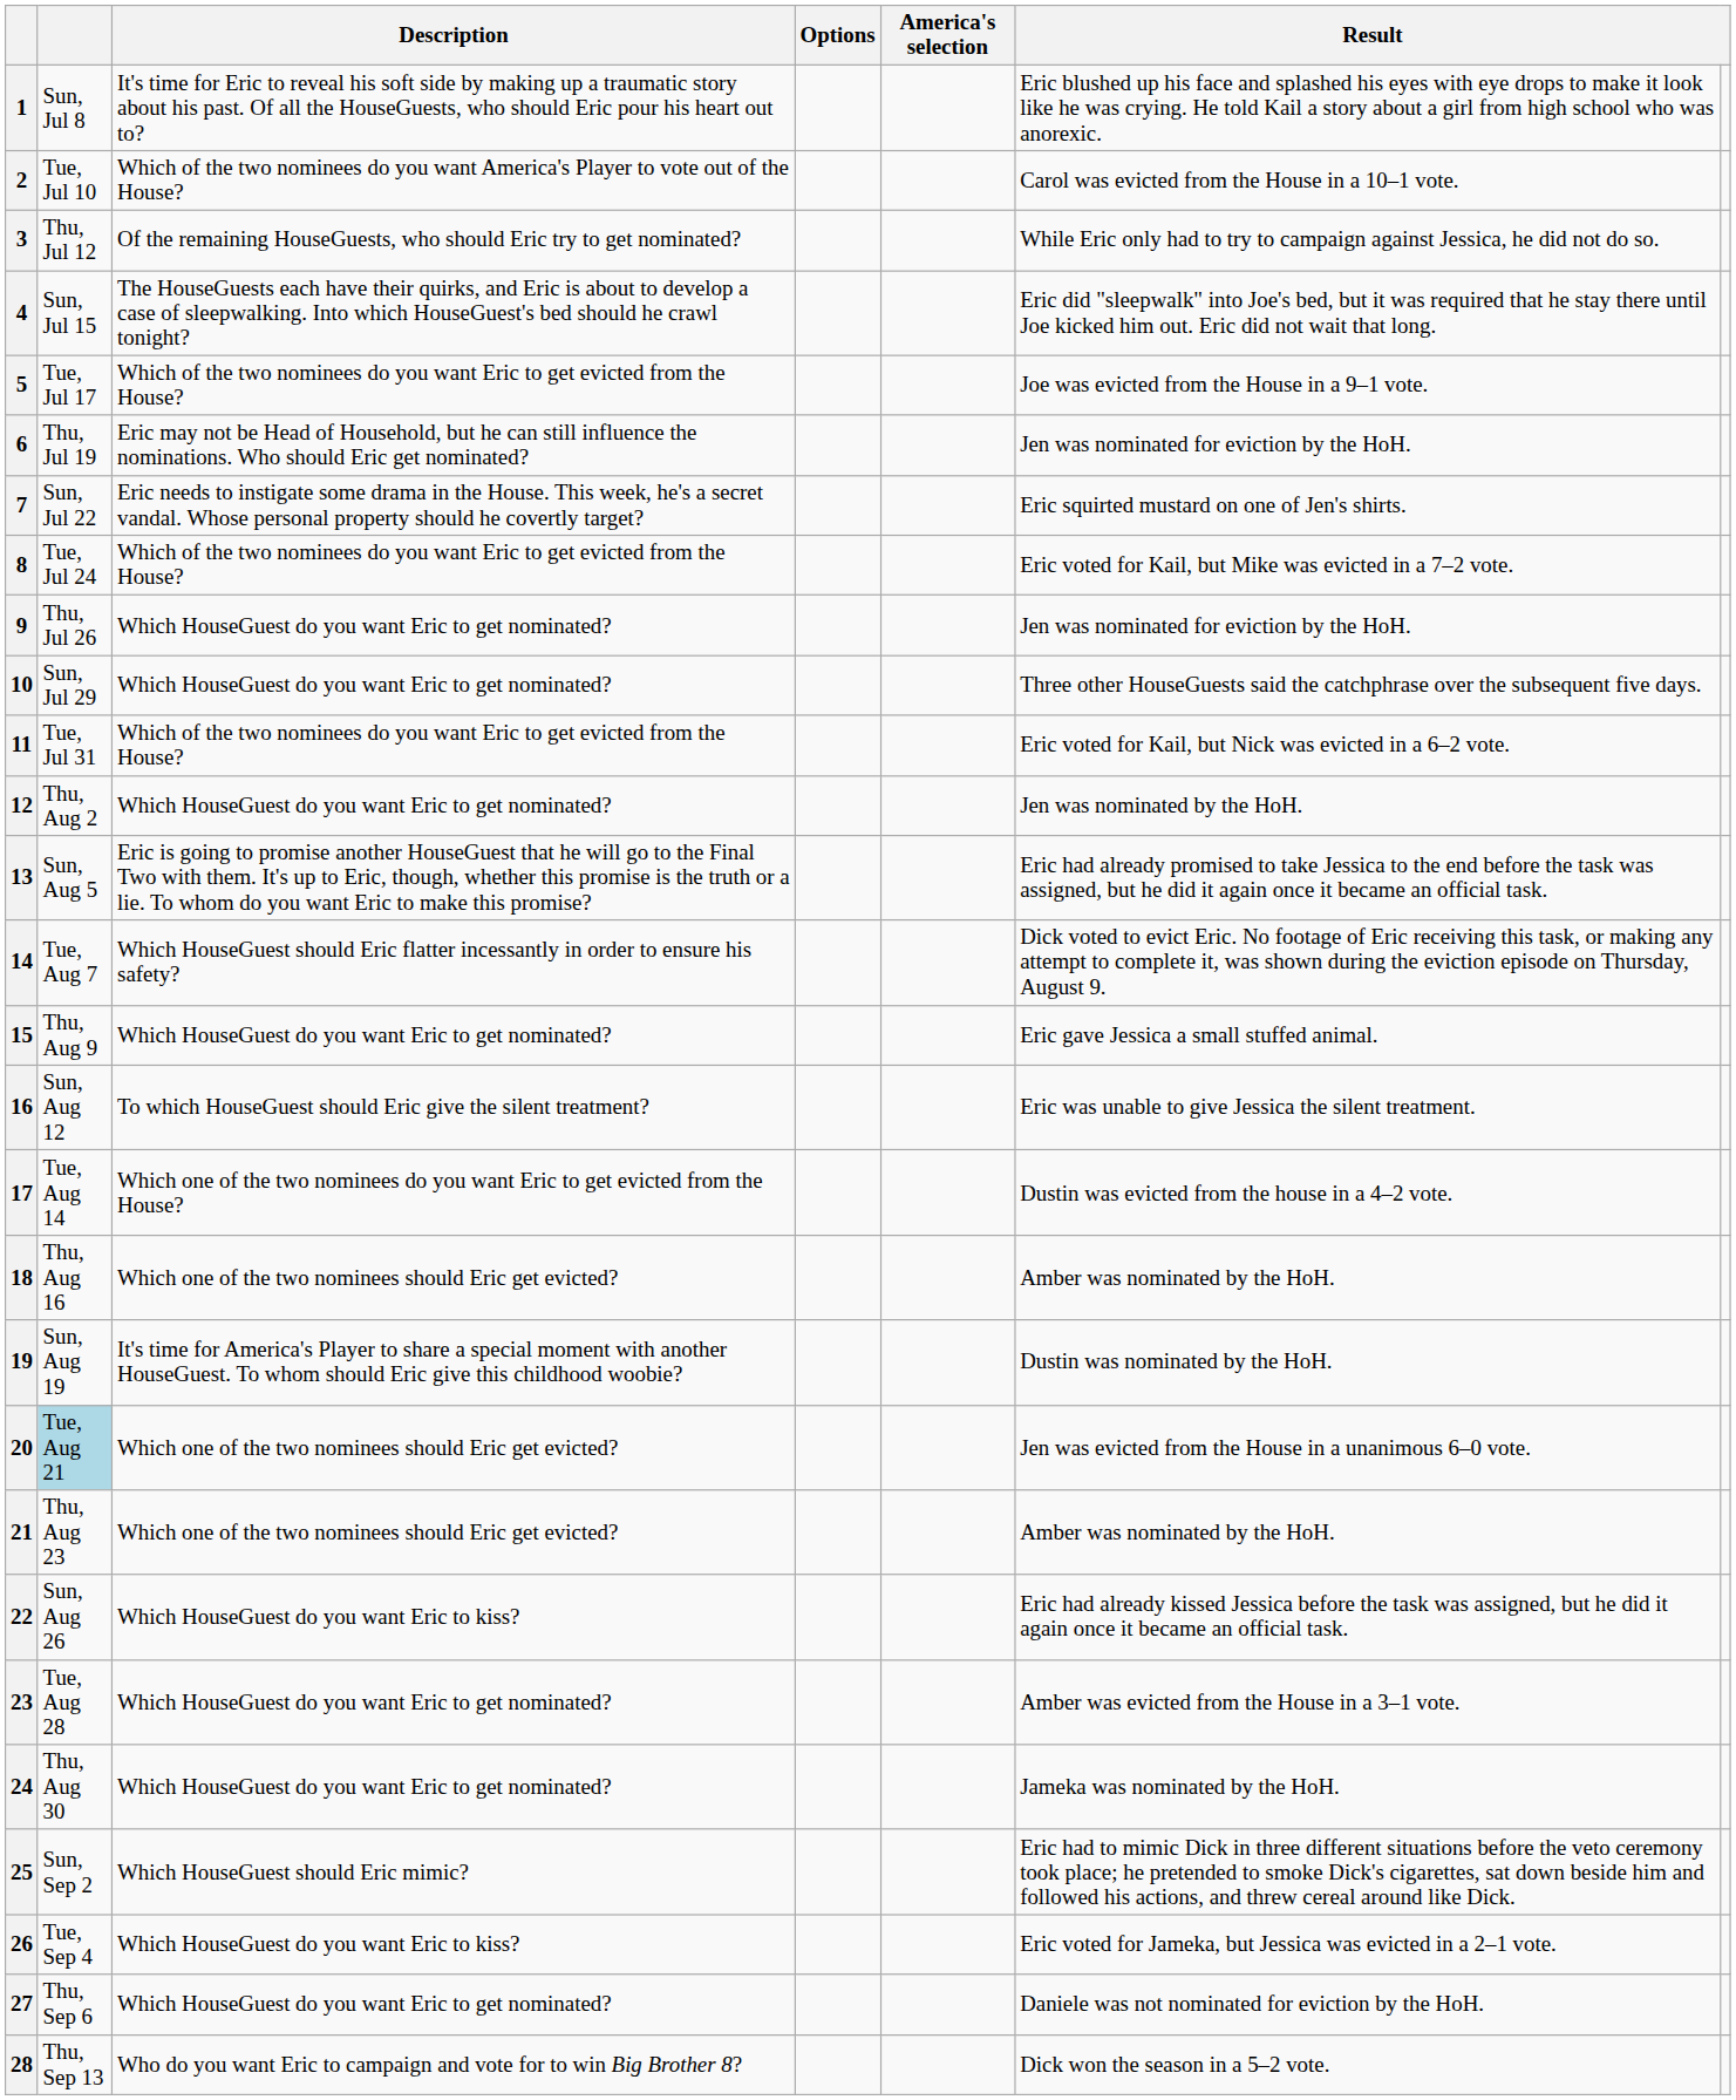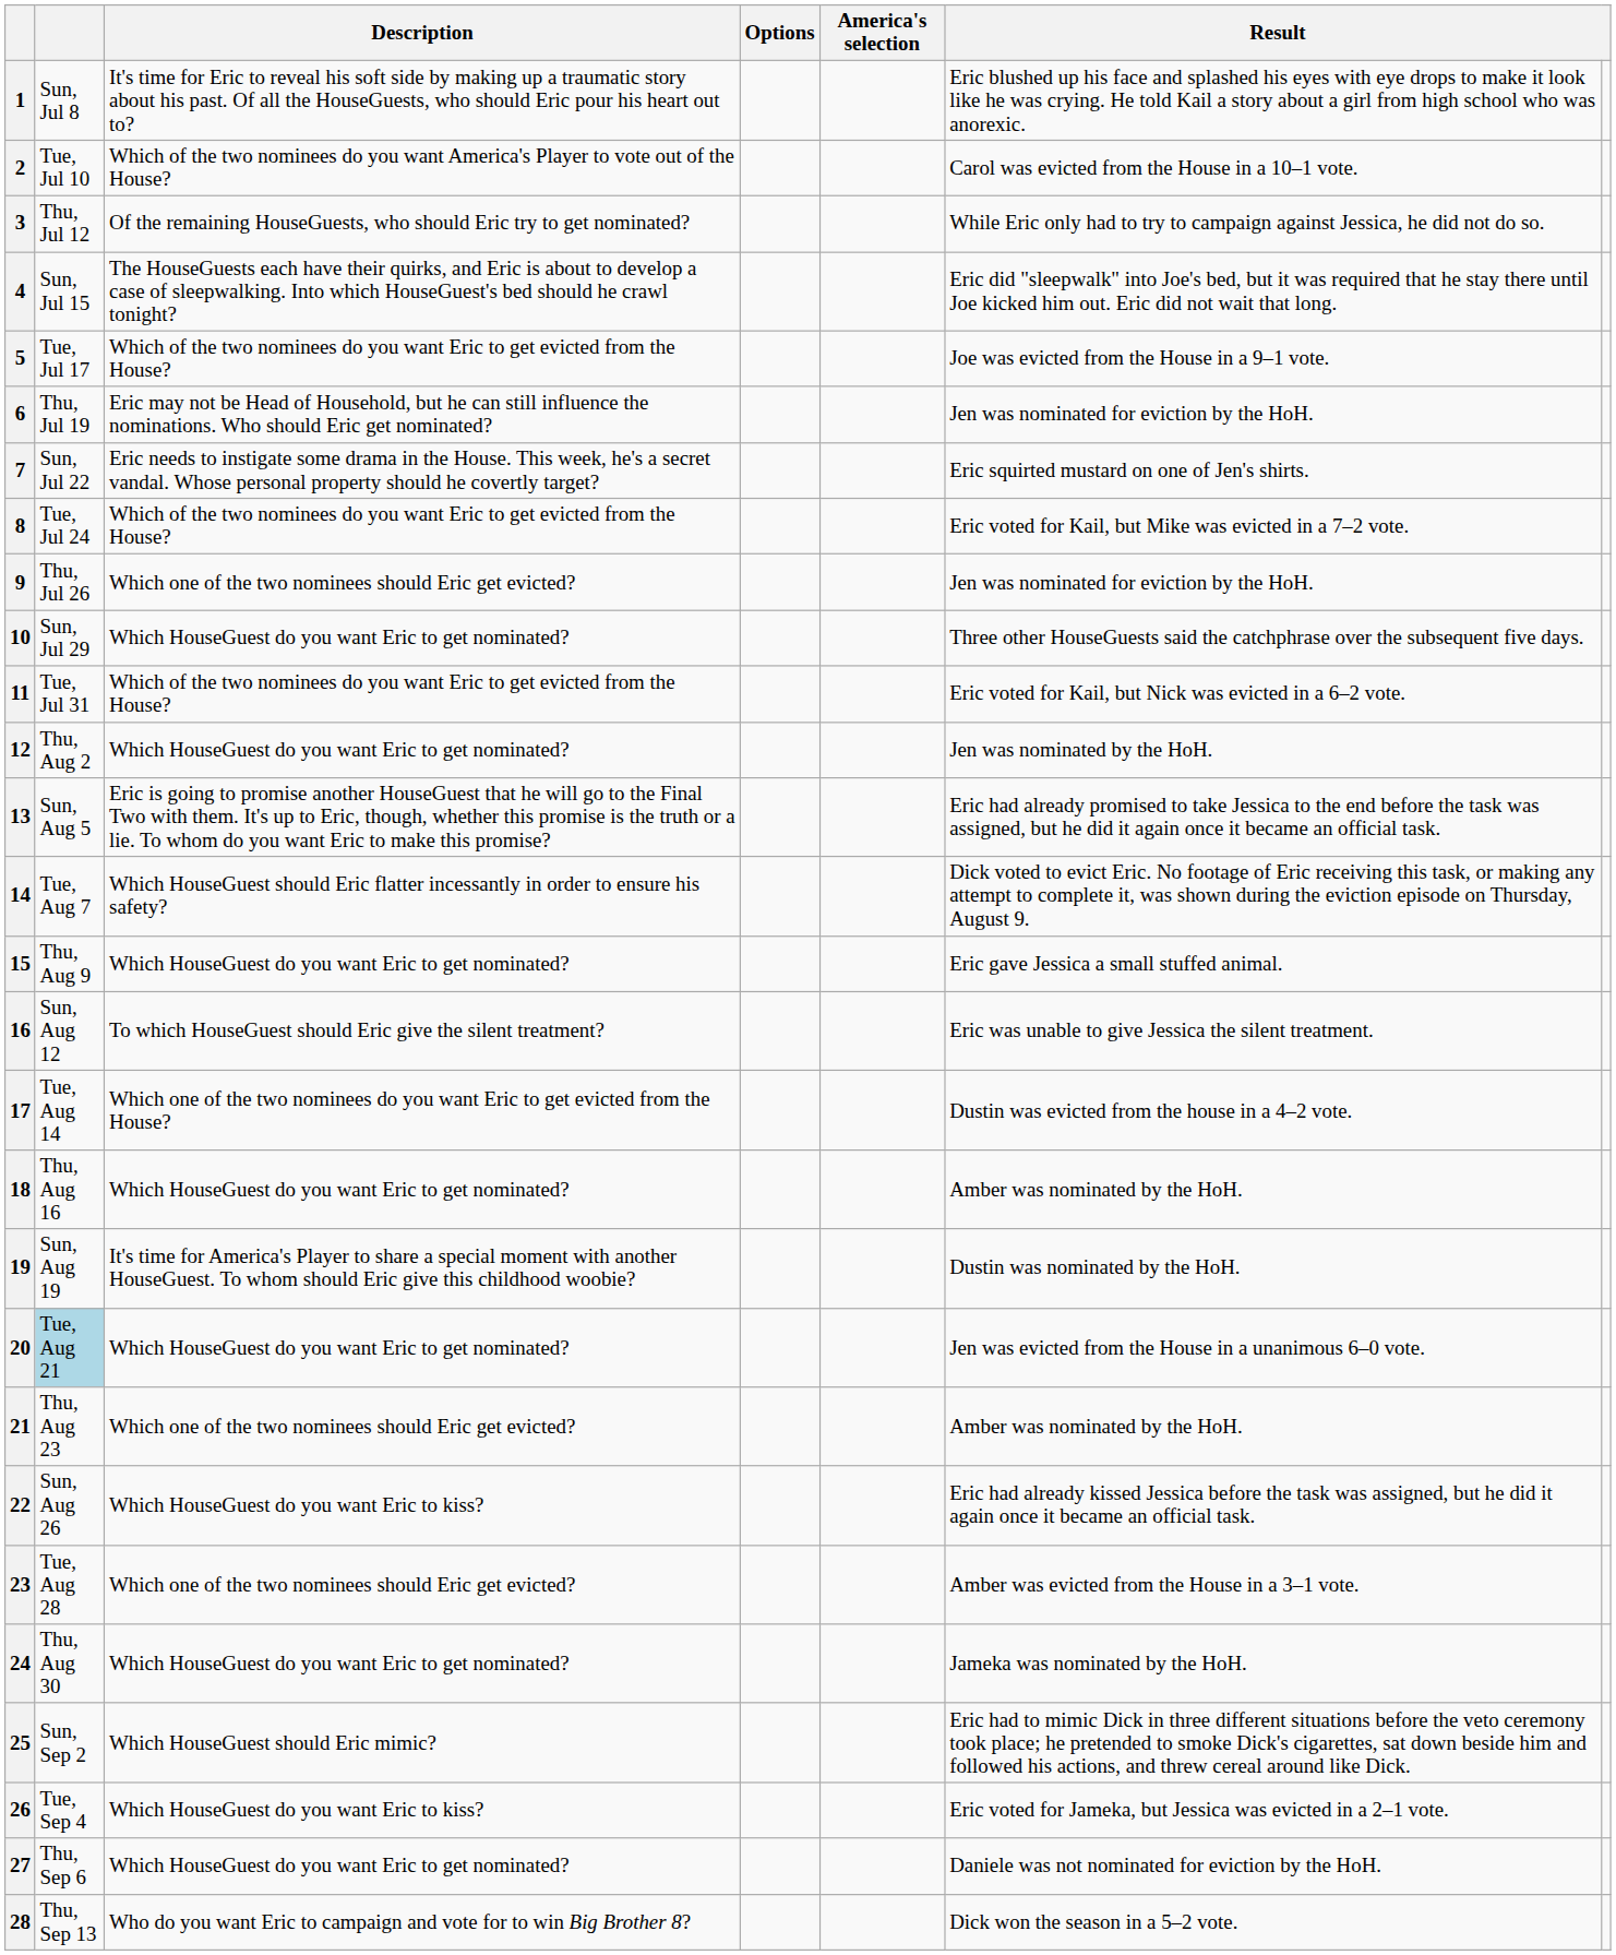9 | Description: Which HouseGuest do you want Eric to get nominated? -> Which one of the two nominees should Eric get evicted?
18 | Description: Which one of the two nominees should Eric get evicted? -> Which HouseGuest do you want Eric to get nominated?
20 | Description: Which one of the two nominees should Eric get evicted? -> Which HouseGuest do you want Eric to get nominated?
23 | Description: Which HouseGuest do you want Eric to get nominated? -> Which one of the two nominees should Eric get evicted?
